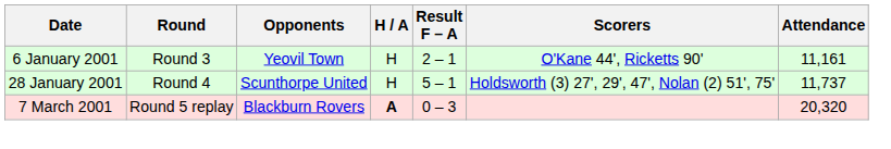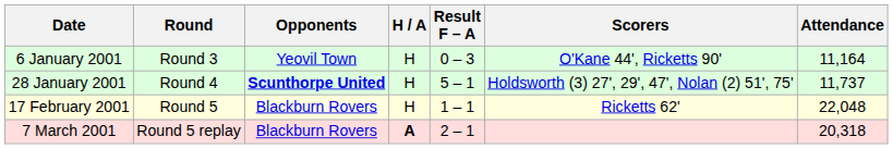6 January 2001 | Result F – A: 2 – 1 -> 0 – 3
6 January 2001 | Attendance: 11,161 -> 11,164
28 January 2001 | Opponents: normal -> bold
+ row: 17 February 2001 | Round 5 | Blackburn Rovers | H | 1 – 1 | Ricketts 62' | 22,048
7 March 2001 | Result F – A: 0 – 3 -> 2 – 1
7 March 2001 | Attendance: 20,320 -> 20,318
